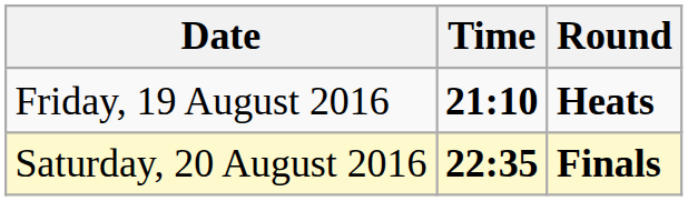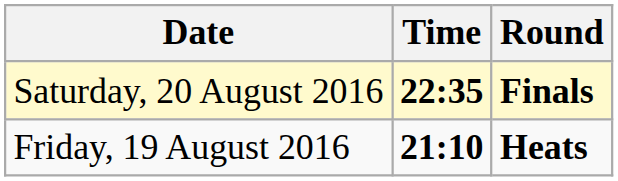rows swapped: Friday, 19 August 2016 <-> Saturday, 20 August 2016
